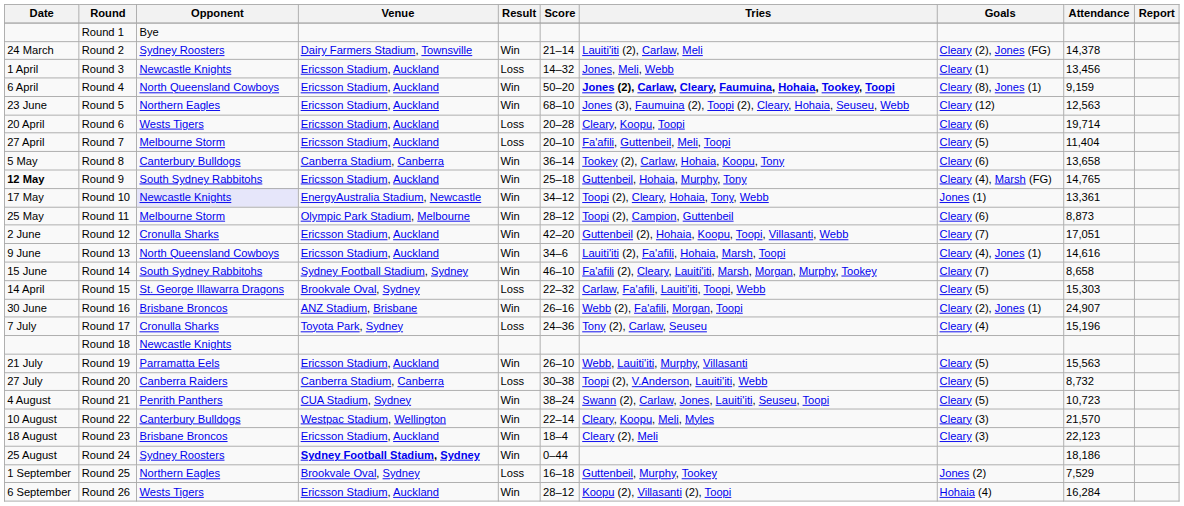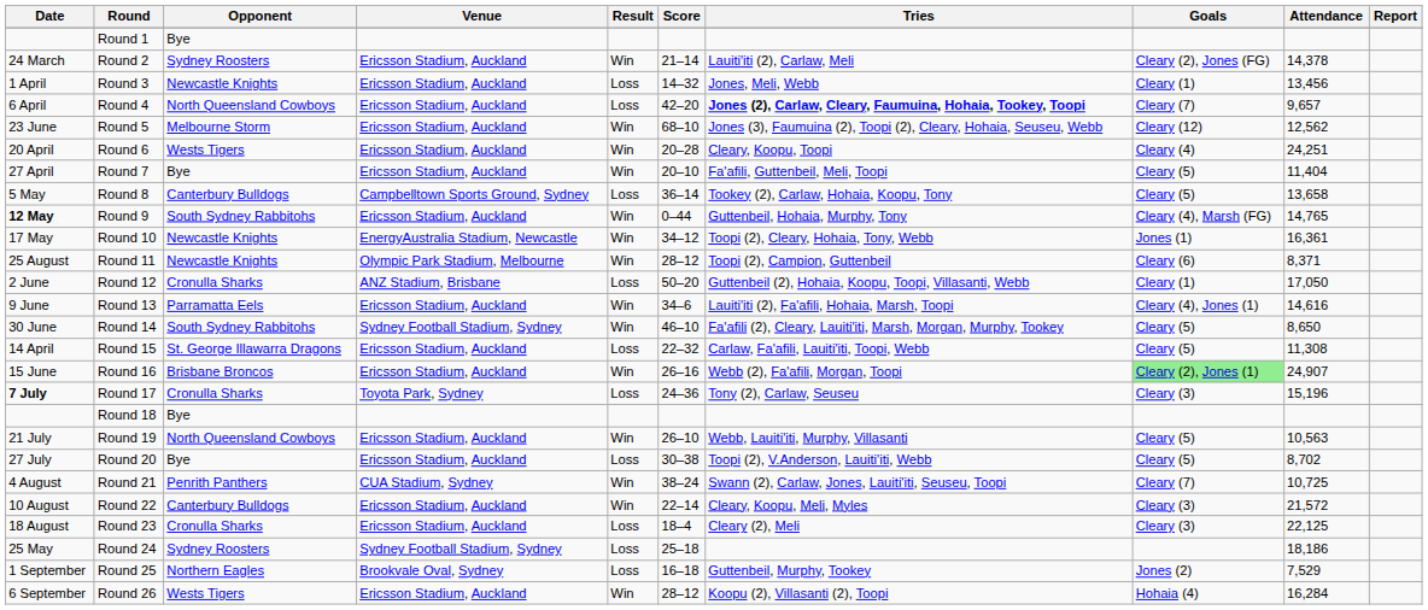Round 2 | Venue: Dairy Farmers Stadium, Townsville -> Ericsson Stadium, Auckland
Round 4 | Result: Win -> Loss
Round 4 | Score: 50–20 -> 42–20
Round 4 | Goals: Cleary (8), Jones (1) -> Cleary (7)
Round 4 | Attendance: 9,159 -> 9,657
Round 5 | Opponent: Northern Eagles -> Melbourne Storm
Round 5 | Attendance: 12,563 -> 12,562
Round 6 | Result: Loss -> Win
Round 6 | Goals: Cleary (6) -> Cleary (4)
Round 6 | Attendance: 19,714 -> 24,251
Round 7 | Opponent: Melbourne Storm -> Bye
Round 7 | Result: Loss -> Win
Round 8 | Venue: Canberra Stadium, Canberra -> Campbelltown Sports Ground, Sydney
Round 8 | Result: Win -> Loss
Round 8 | Goals: Cleary (6) -> Cleary (5)
Round 9 | Score: 25–18 -> 0–44
Round 10 | Opponent: lavender background -> no background
Round 10 | Attendance: 13,361 -> 16,361
Round 11 | Date: 25 May -> 25 August
Round 11 | Opponent: Melbourne Storm -> Newcastle Knights
Round 11 | Attendance: 8,873 -> 8,371
Round 12 | Venue: Ericsson Stadium, Auckland -> ANZ Stadium, Brisbane
Round 12 | Result: Win -> Loss
Round 12 | Score: 42–20 -> 50–20
Round 12 | Goals: Cleary (7) -> Cleary (1)
Round 12 | Attendance: 17,051 -> 17,050
Round 13 | Opponent: North Queensland Cowboys -> Parramatta Eels
Round 14 | Date: 15 June -> 30 June
Round 14 | Goals: Cleary (7) -> Cleary (5)
Round 14 | Attendance: 8,658 -> 8,650
Round 15 | Venue: Brookvale Oval, Sydney -> Ericsson Stadium, Auckland
Round 15 | Attendance: 15,303 -> 11,308
Round 16 | Date: 30 June -> 15 June
Round 16 | Venue: ANZ Stadium, Brisbane -> Ericsson Stadium, Auckland
Round 16 | Goals: no background -> lightgreen background
Round 17 | Date: normal -> bold
Round 17 | Goals: Cleary (4) -> Cleary (3)
Round 18 | Opponent: Newcastle Knights -> Bye
Round 19 | Opponent: Parramatta Eels -> North Queensland Cowboys
Round 19 | Attendance: 15,563 -> 10,563
Round 20 | Opponent: Canberra Raiders -> Bye
Round 20 | Venue: Canberra Stadium, Canberra -> Ericsson Stadium, Auckland
Round 20 | Attendance: 8,732 -> 8,702
Round 21 | Goals: Cleary (5) -> Cleary (7)
Round 21 | Attendance: 10,723 -> 10,725
Round 22 | Venue: Westpac Stadium, Wellington -> Ericsson Stadium, Auckland
Round 22 | Attendance: 21,570 -> 21,572
Round 23 | Opponent: Brisbane Broncos -> Cronulla Sharks
Round 23 | Result: Win -> Loss
Round 23 | Attendance: 22,123 -> 22,125
Round 24 | Date: 25 August -> 25 May
Round 24 | Venue: bold -> normal
Round 24 | Result: Win -> Loss
Round 24 | Score: 0–44 -> 25–18
